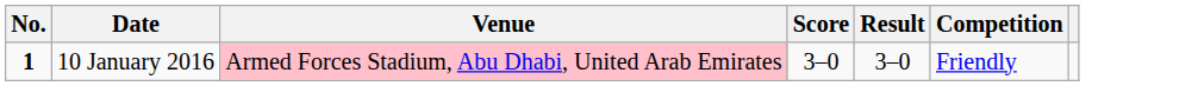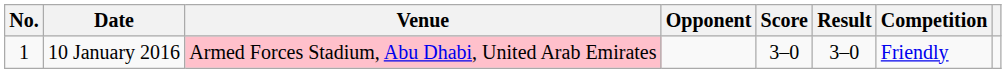+ column: Opponent
10 January 2016 | No.: bold -> normal
